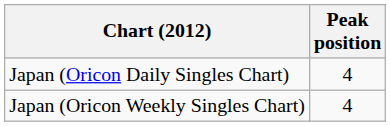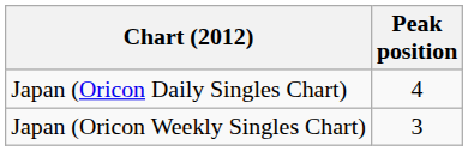Japan (Oricon Weekly Singles Chart) | Peak position: 4 -> 3
